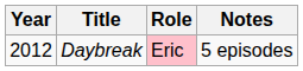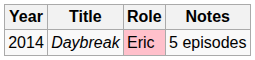Daybreak | Year: 2012 -> 2014
